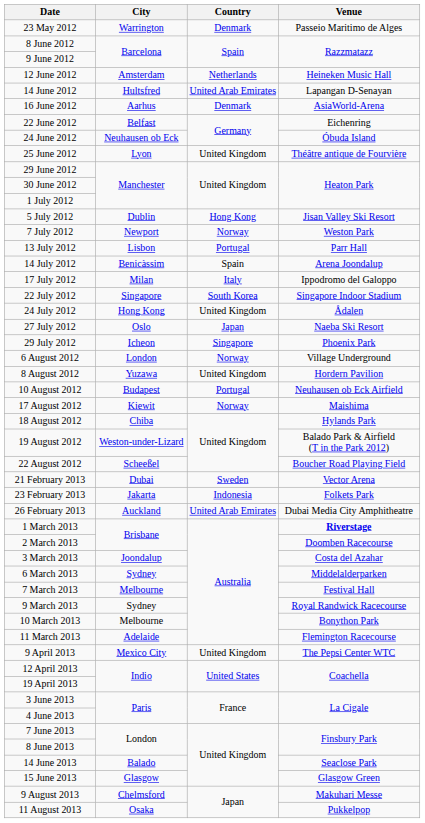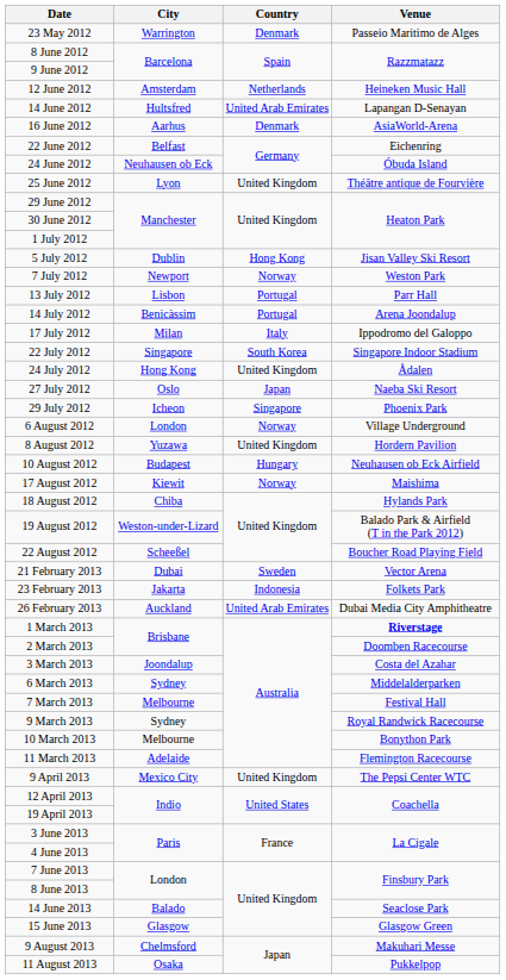14 July 2012 | Country: Spain -> Portugal
10 August 2012 | Country: Portugal -> Hungary
